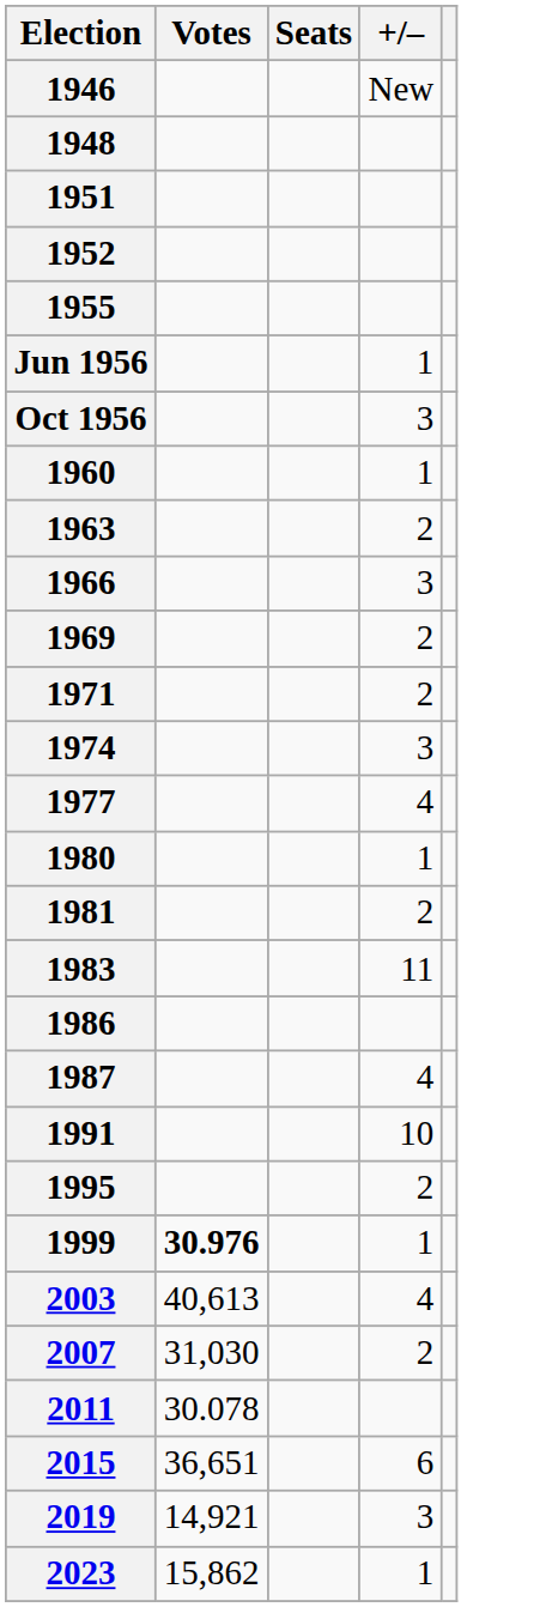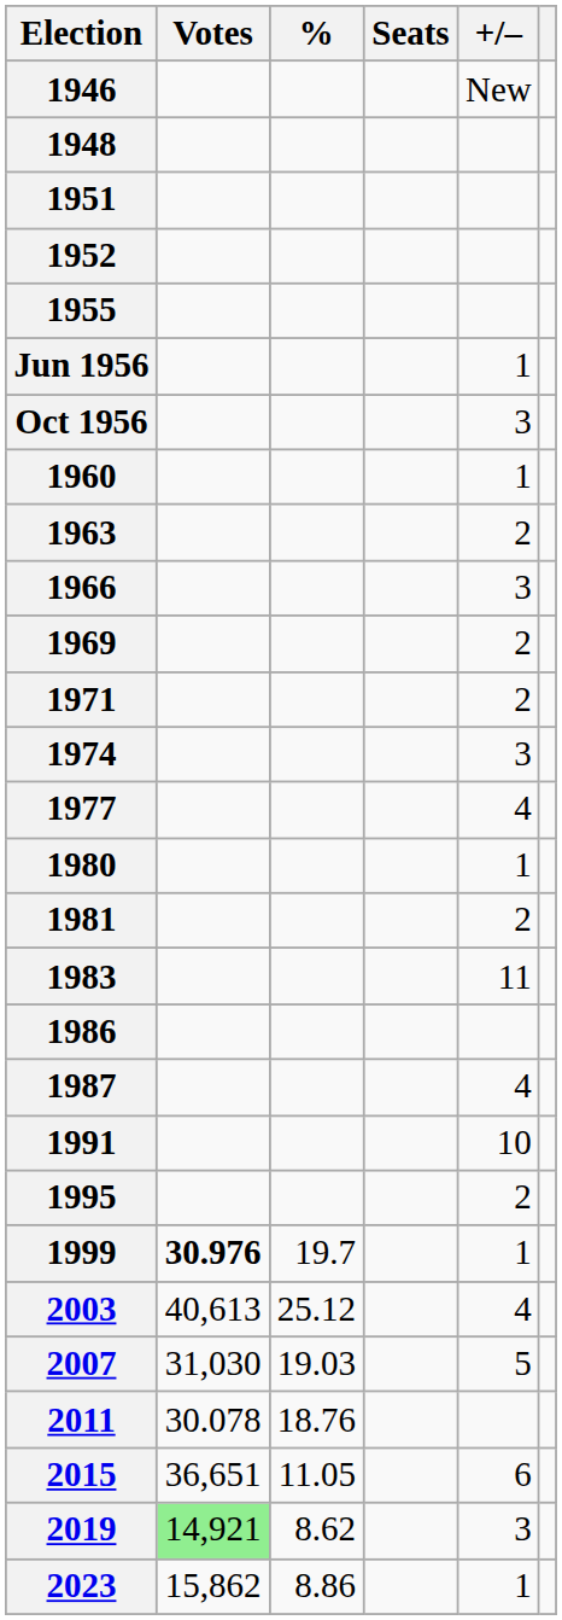+ column: % | 19.7 | 25.12 | 19.03 | 18.76 | 11.05 | 8.62 | 8.86
2007 | +/–: 2 -> 5
2019 | Votes: no background -> lightgreen background
